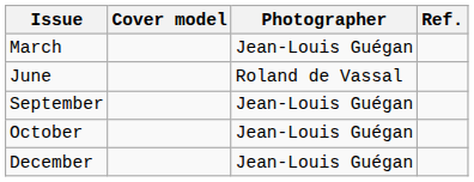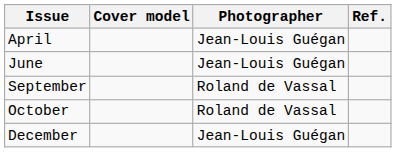- row: March | Jean-Louis Guégan
+ row: April | Jean-Louis Guégan
June | Photographer: Roland de Vassal -> Jean-Louis Guégan
September | Photographer: Jean-Louis Guégan -> Roland de Vassal
October | Photographer: Jean-Louis Guégan -> Roland de Vassal
